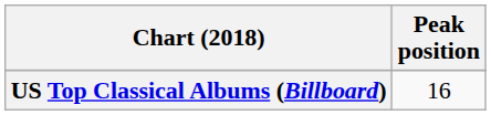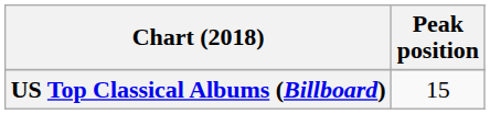US Top Classical Albums (Billboard) | Peak position: 16 -> 15
